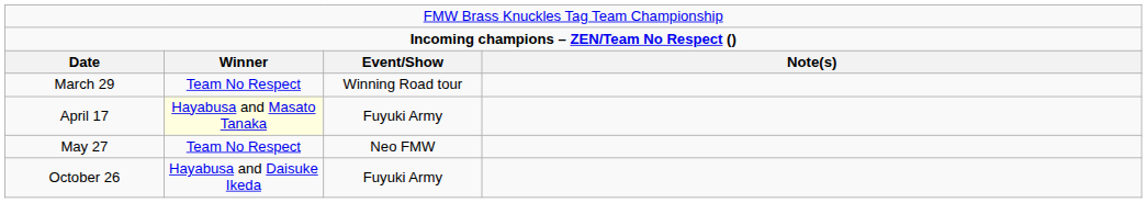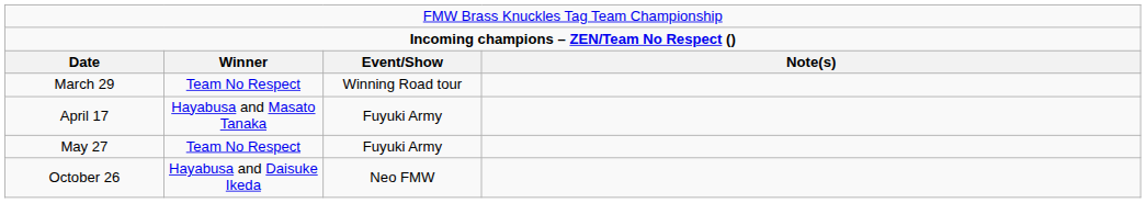April 17 | column 2: lightyellow background -> no background
May 27 | column 3: Neo FMW -> Fuyuki Army
October 26 | column 3: Fuyuki Army -> Neo FMW
